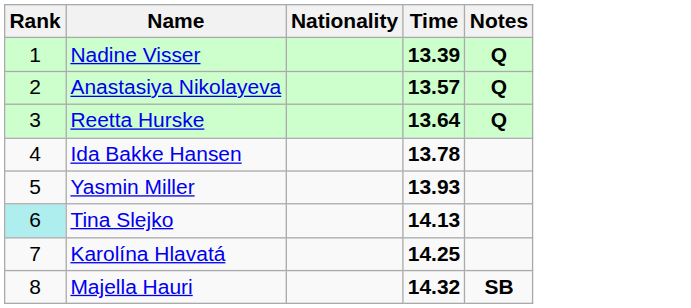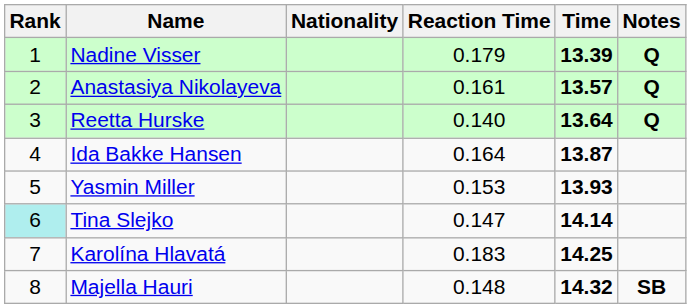+ column: Reaction Time | 0.179 | 0.161 | 0.140 | 0.164 | 0.153 | 0.147 | 0.183 | 0.148
Ida Bakke Hansen | Time: 13.78 -> 13.87
Tina Slejko | Time: 14.13 -> 14.14
